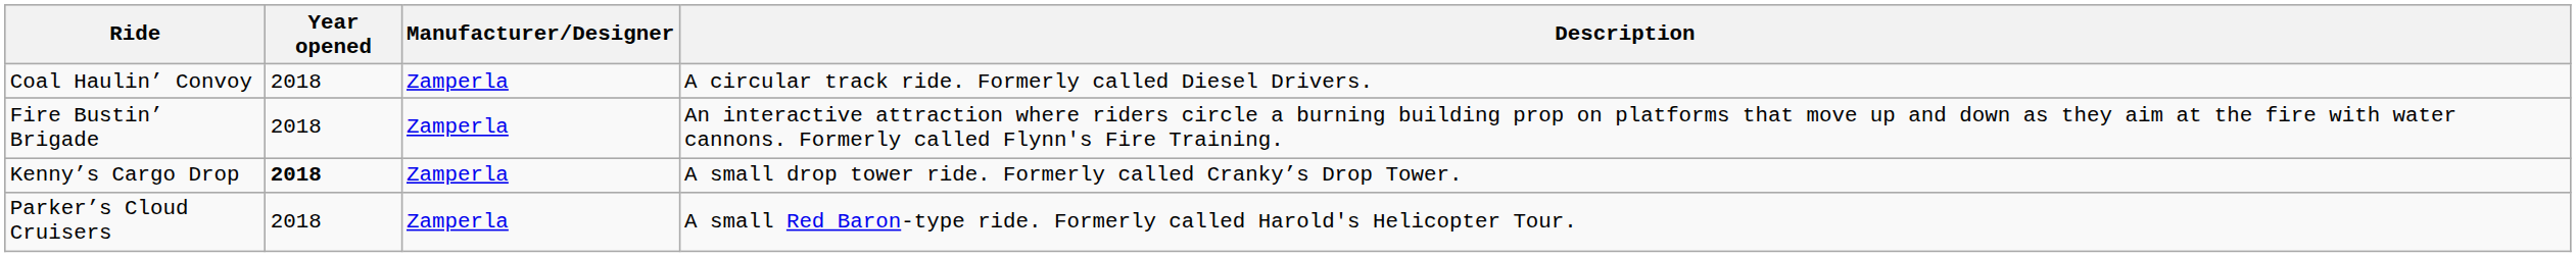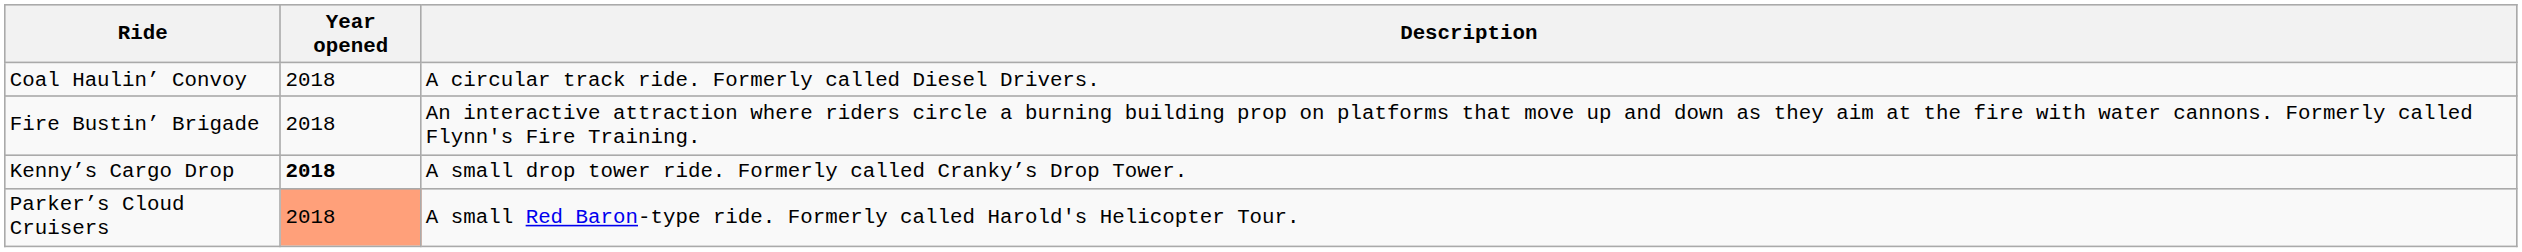- column: Manufacturer/Designer | Zamperla | Zamperla | Zamperla | Zamperla
Parker’s Cloud Cruisers | Year opened: no background -> lightsalmon background
